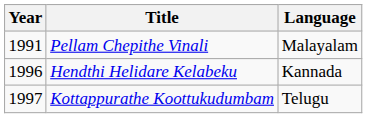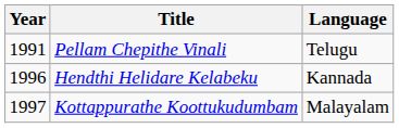Pellam Chepithe Vinali | Language: Malayalam -> Telugu
Kottappurathe Koottukudumbam | Language: Telugu -> Malayalam
